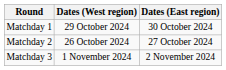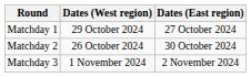Matchday 1 | Dates (East region): 30 October 2024 -> 27 October 2024
Matchday 2 | Dates (East region): 27 October 2024 -> 30 October 2024
